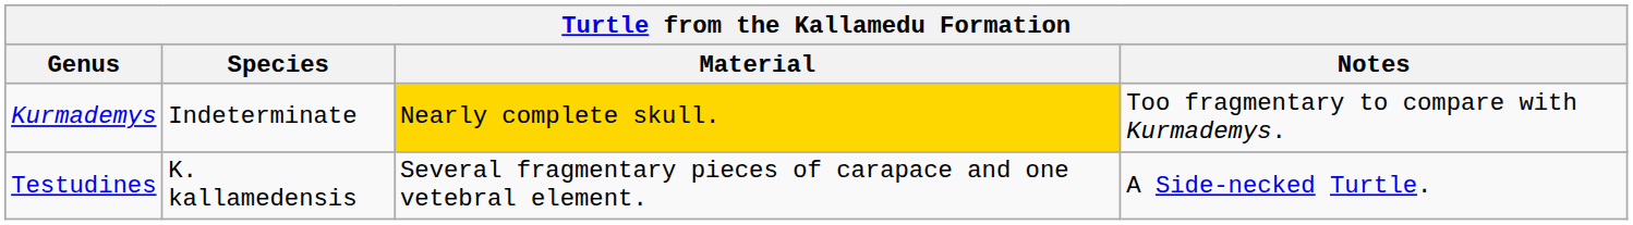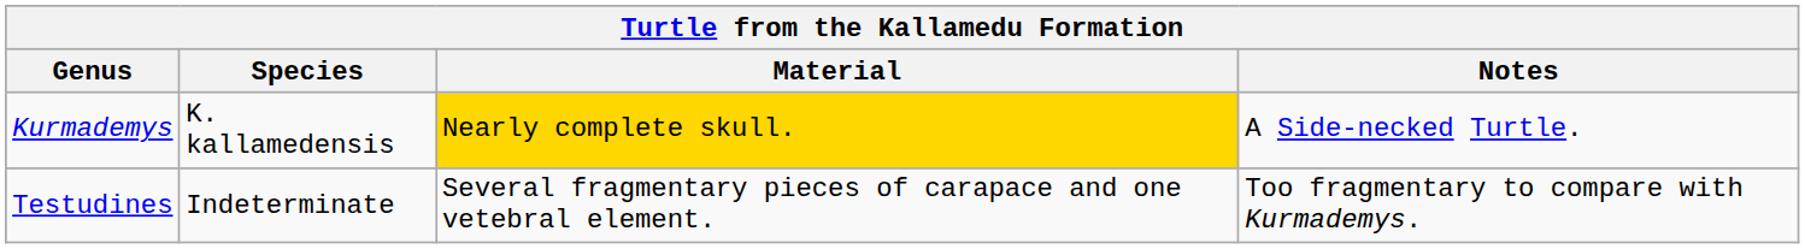Kurmademys | Species: Indeterminate -> K. kallamedensis
Kurmademys | Notes: Too fragmentary to compare with Kurmademys. -> A Side-necked Turtle.
Testudines | Species: K. kallamedensis -> Indeterminate
Testudines | Notes: A Side-necked Turtle. -> Too fragmentary to compare with Kurmademys.
